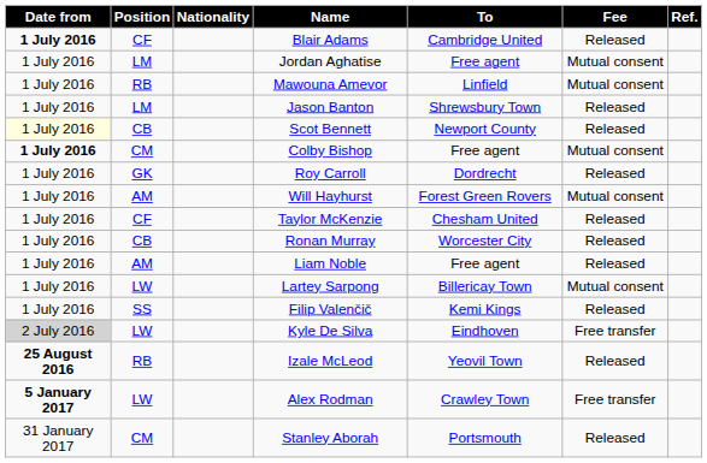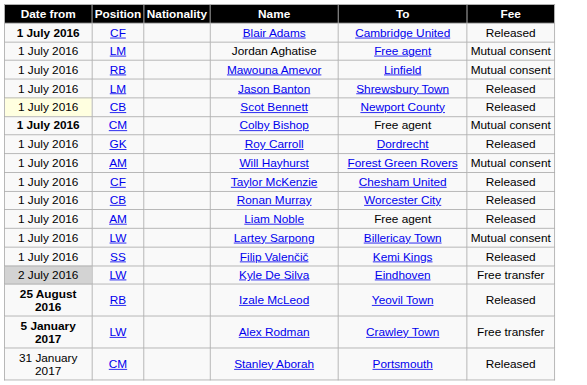- column: Ref.
